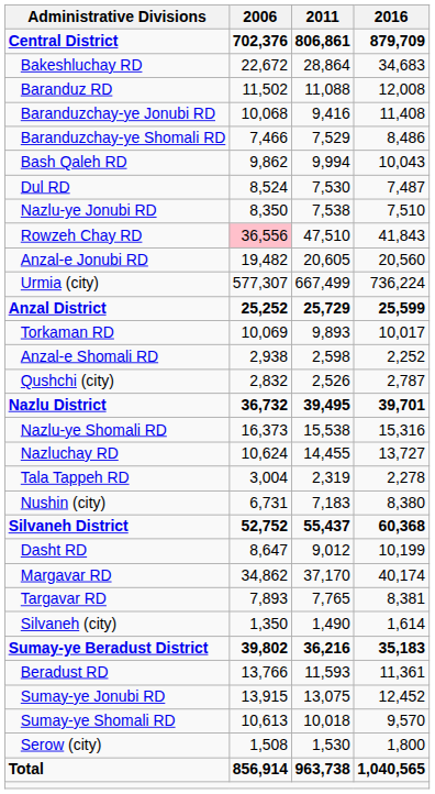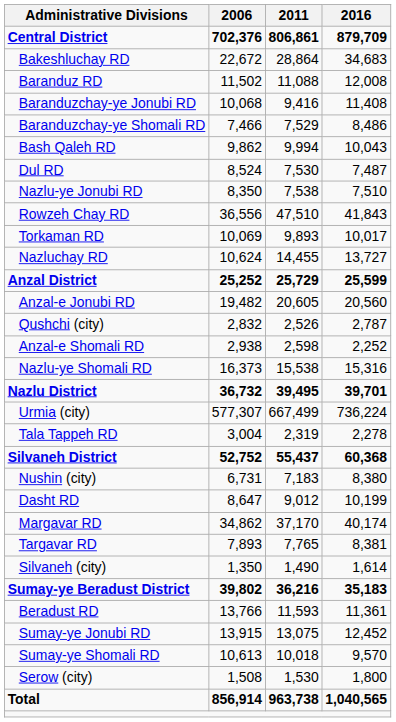Rowzeh Chay RD | 2006: pink background -> no background
rows swapped: Torkaman RD <-> Anzal-e Jonubi RD
rows swapped: Urmia (city) <-> Nazluchay RD
rows swapped: Anzal-e Shomali RD <-> Qushchi (city)
rows swapped: Nazlu District <-> Nazlu-ye Shomali RD
rows swapped: Nushin (city) <-> Silvaneh District
